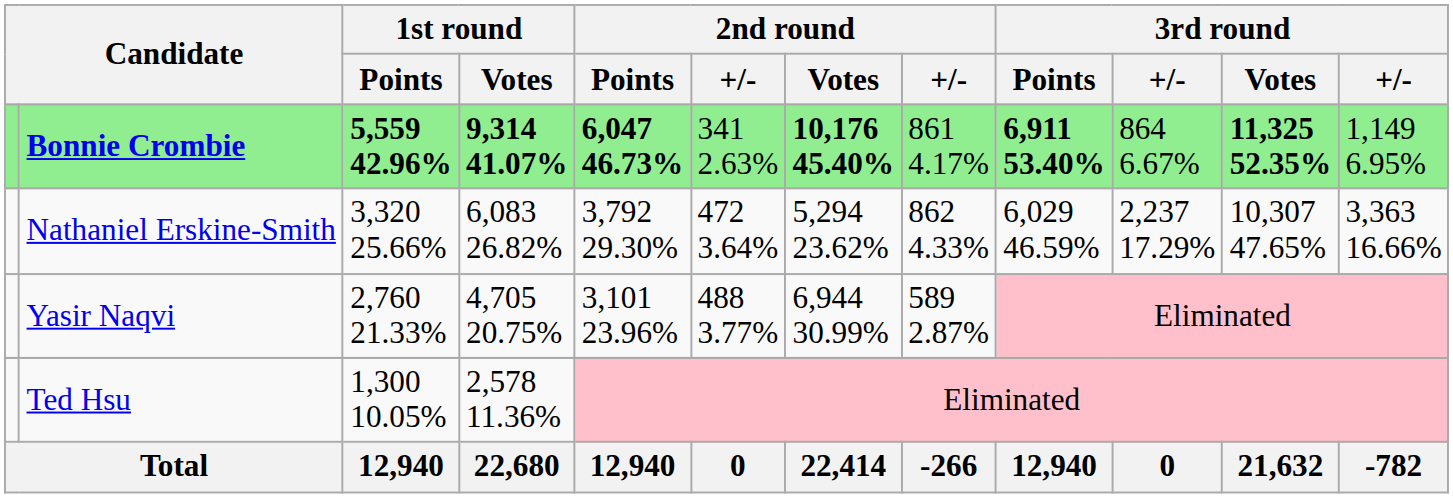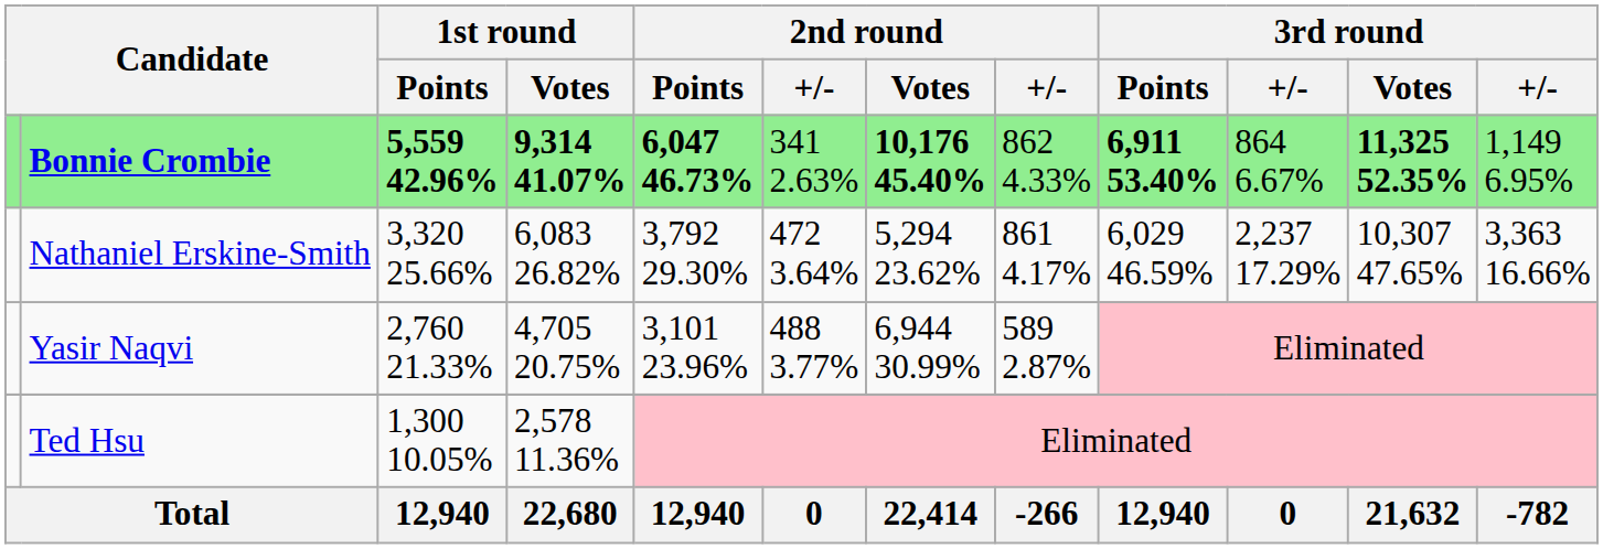Bonnie Crombie | column 8: 861 4.17% -> 862 4.33%
Nathaniel Erskine-Smith | column 8: 862 4.33% -> 861 4.17%
